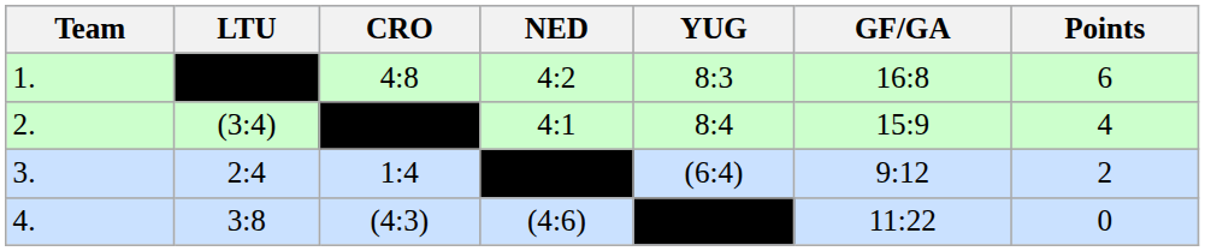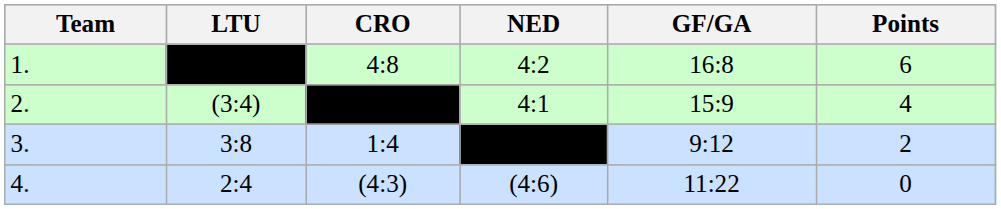- column: YUG | 8:3 | 8:4 | (6:4)
3. | LTU: 2:4 -> 3:8
4. | LTU: 3:8 -> 2:4
